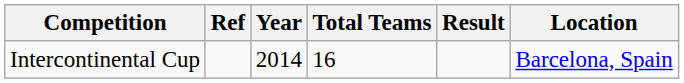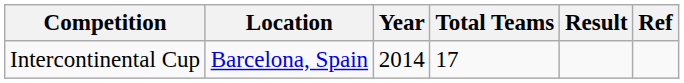columns swapped: Location <-> Ref
Intercontinental Cup | Total Teams: 16 -> 17
